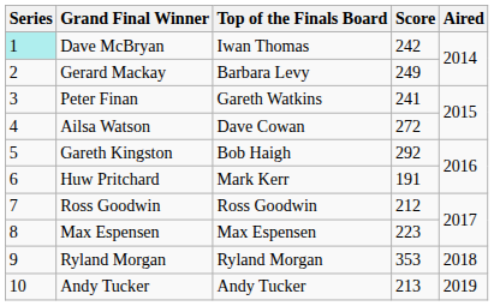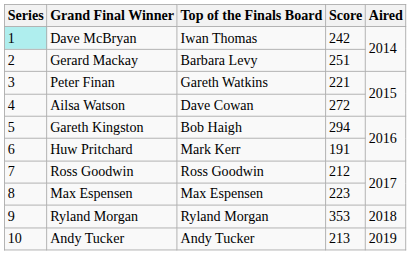Gerard Mackay | Score: 249 -> 251
Peter Finan | Score: 241 -> 221
Gareth Kingston | Score: 292 -> 294
